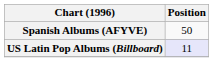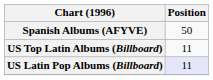+ row: US Top Latin Albums (Billboard) | 11
